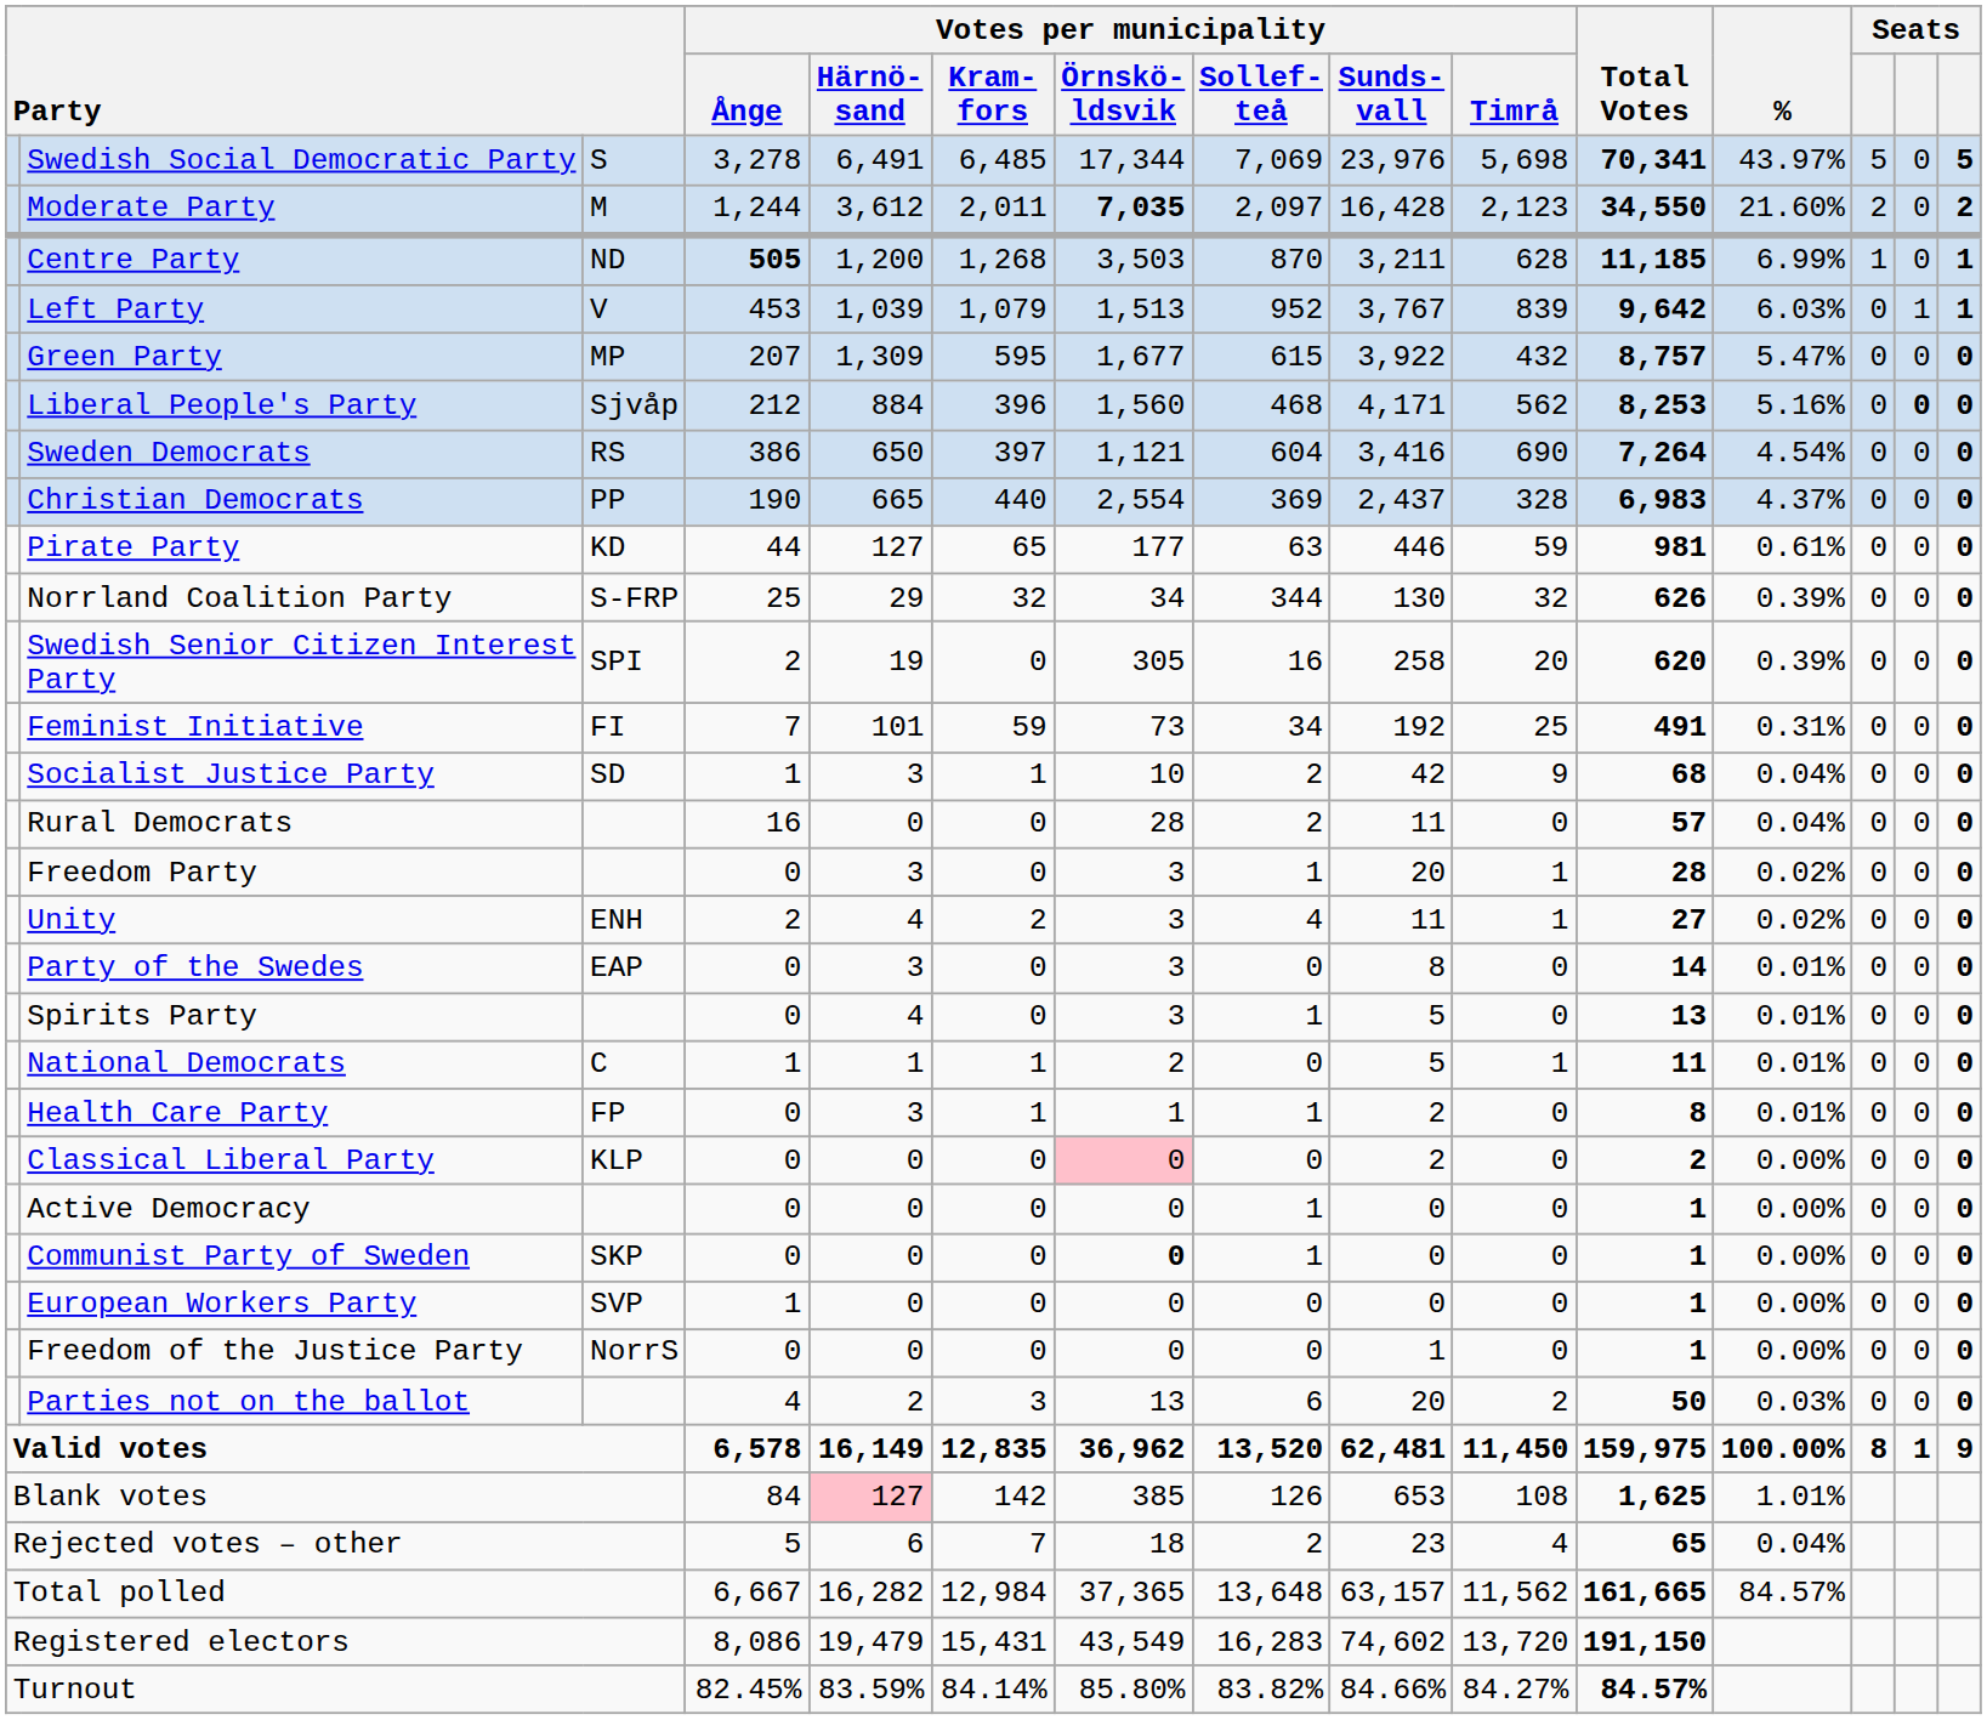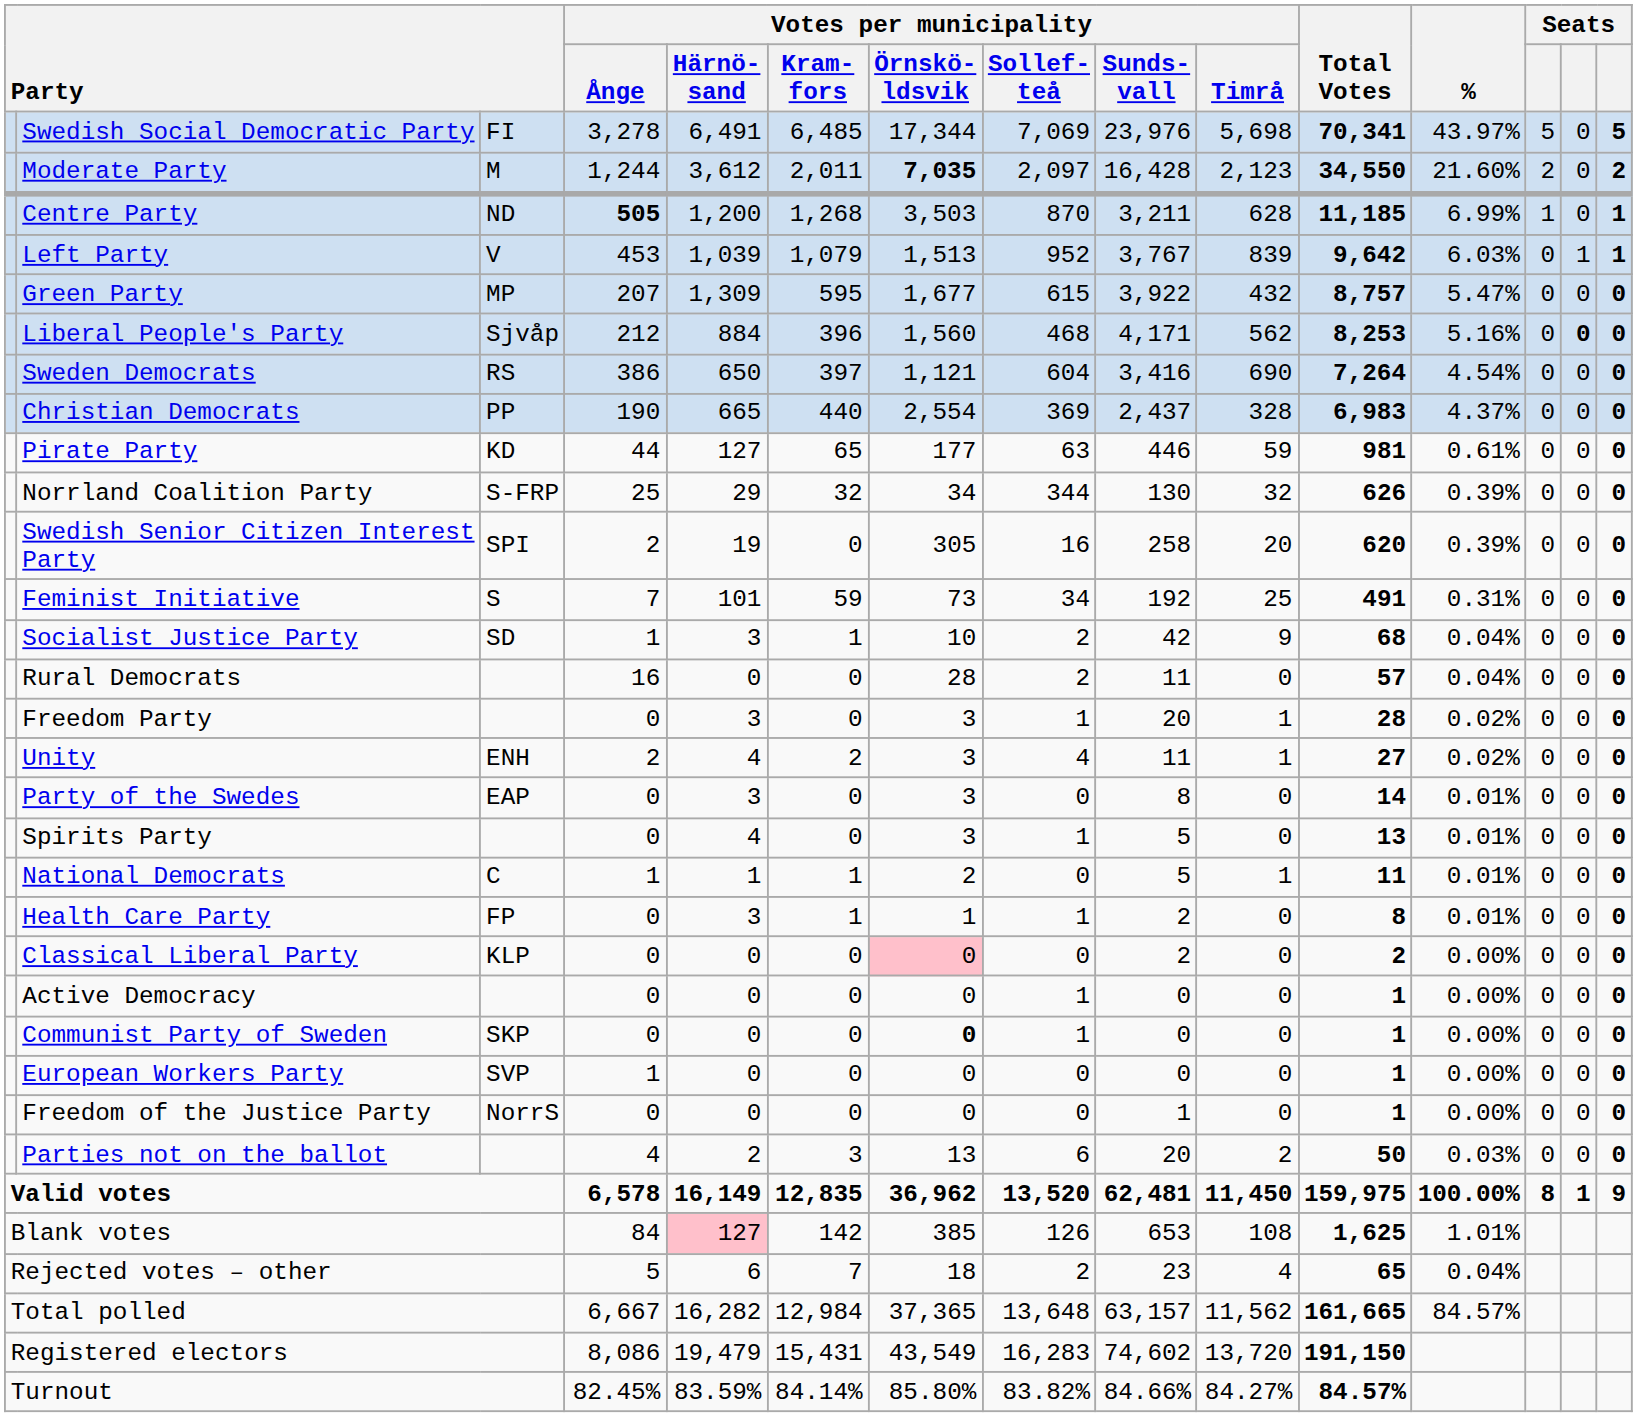Swedish Social Democratic Party | column 3: S -> FI
Feminist Initiative | column 3: FI -> S
